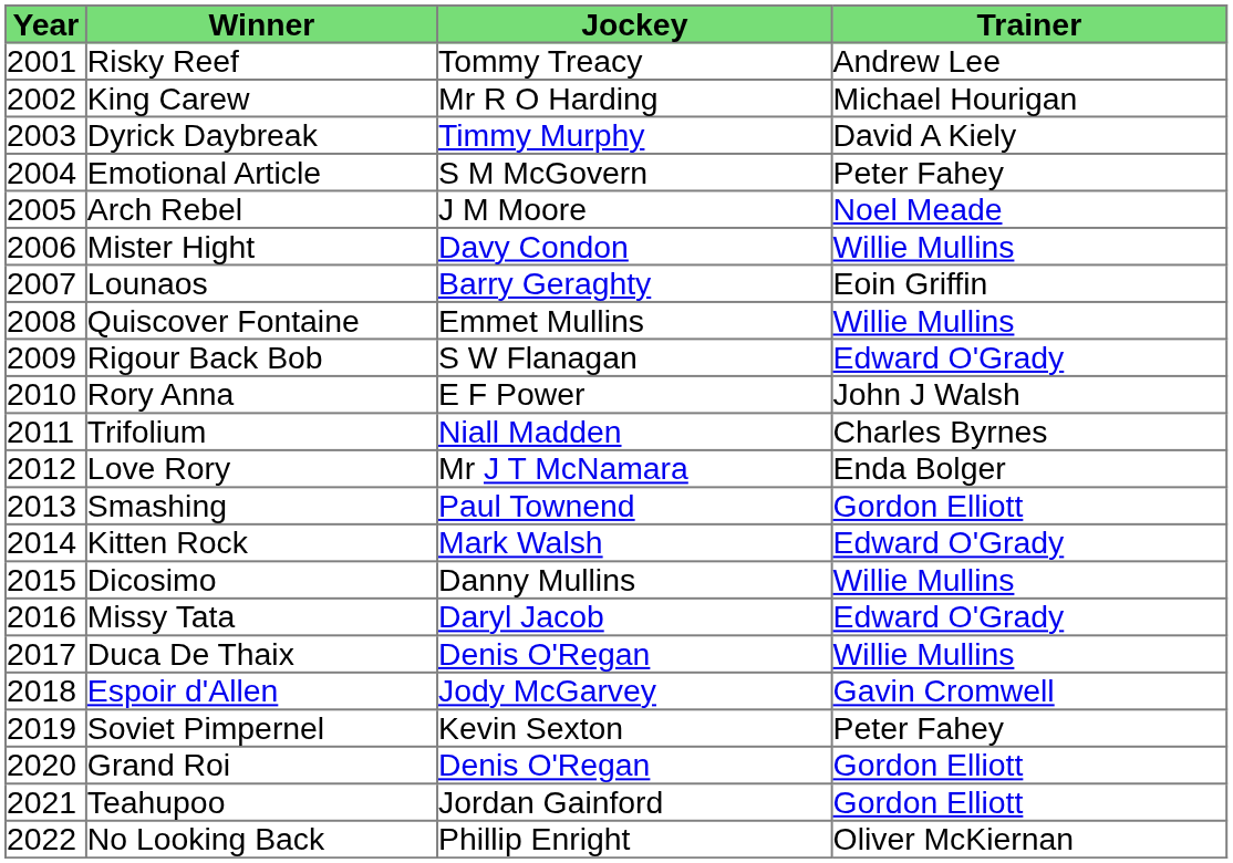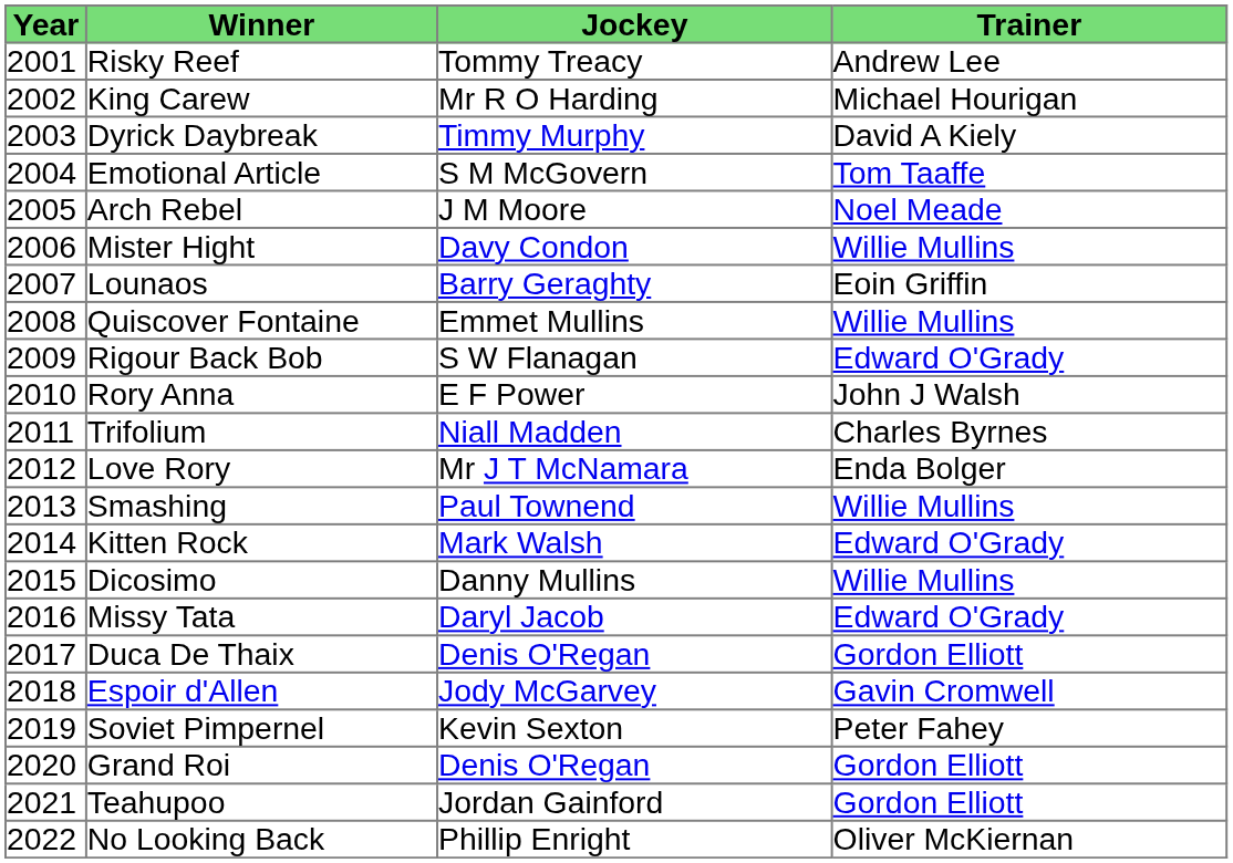Emotional Article | Trainer: Peter Fahey -> Tom Taaffe
Smashing | Trainer: Gordon Elliott -> Willie Mullins
Duca De Thaix | Trainer: Willie Mullins -> Gordon Elliott
